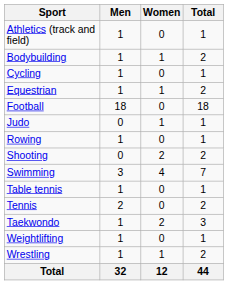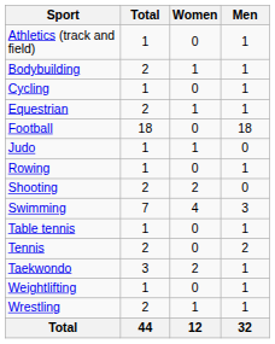columns swapped: Men <-> Total
